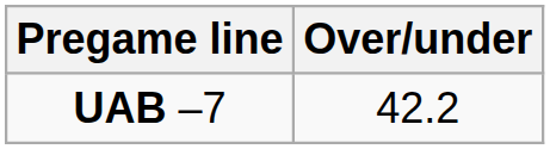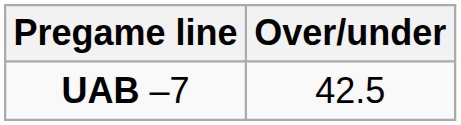UAB –7 | Over/under: 42.2 -> 42.5
